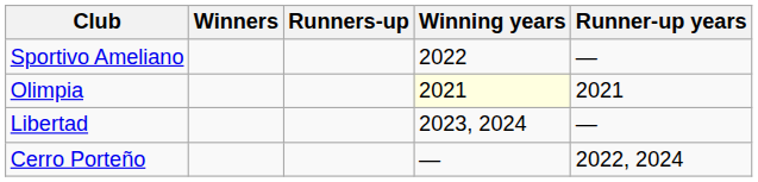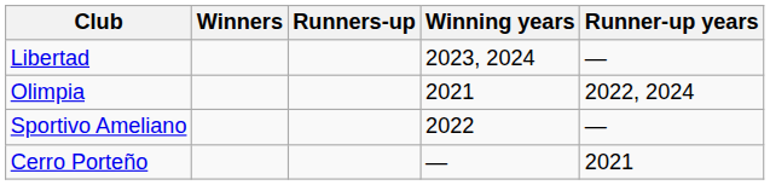rows swapped: Libertad <-> Sportivo Ameliano
Olimpia | Winning years: lightyellow background -> no background
Olimpia | Runner-up years: 2021 -> 2022, 2024
Cerro Porteño | Runner-up years: 2022, 2024 -> 2021
